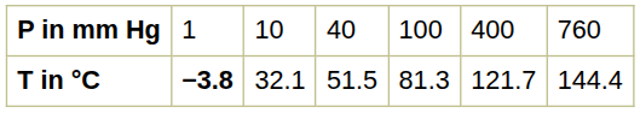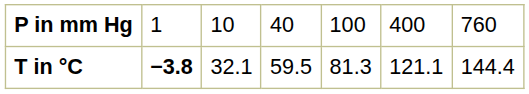T in °C | column 4: 51.5 -> 59.5
T in °C | column 6: 121.7 -> 121.1
